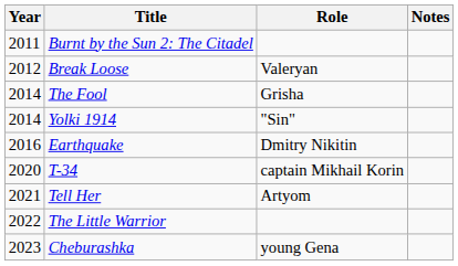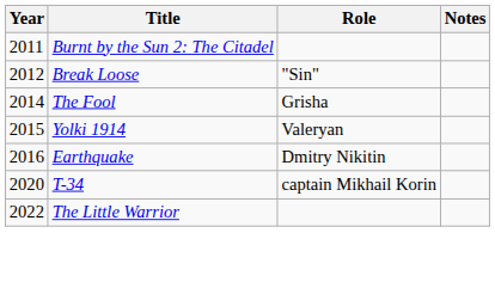Break Loose | Role: Valeryan -> "Sin"
Yolki 1914 | Year: 2014 -> 2015
Yolki 1914 | Role: "Sin" -> Valeryan
- row: 2021 | Tell Her | Artyom
- row: 2023 | Cheburashka | young Gena
